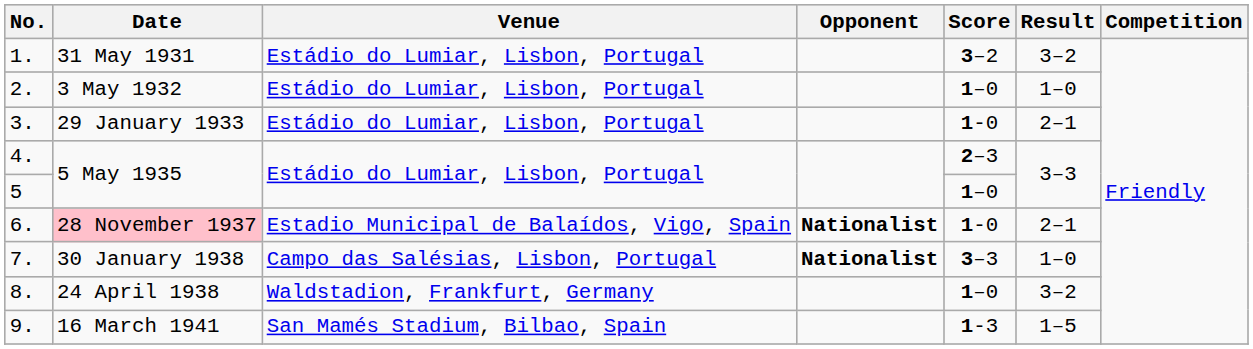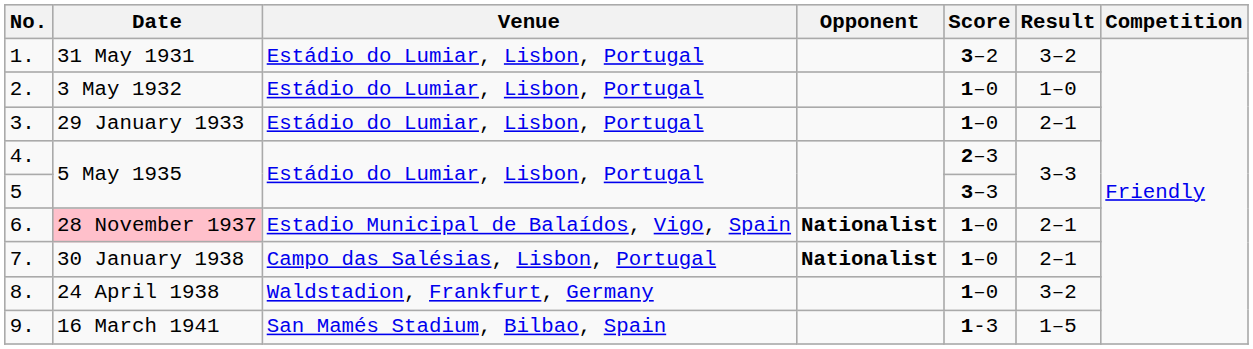3. | Score: 1-0 -> 1–0
5 | Score: 1–0 -> 3–3
6. | Score: 1-0 -> 1–0
7. | Score: 3–3 -> 1–0
7. | Result: 1–0 -> 2–1
